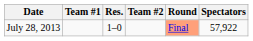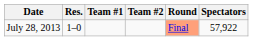columns swapped: Team #1 <-> Res.
